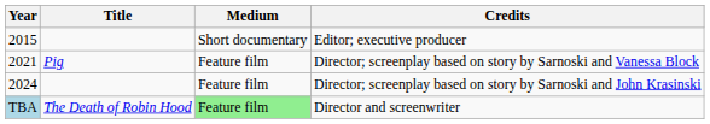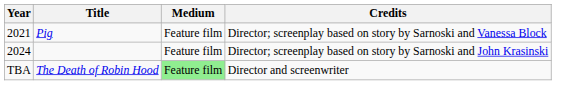- row: 2015 | Short documentary | Editor; executive producer
Director and screenwriter | Year: lightblue background -> no background
